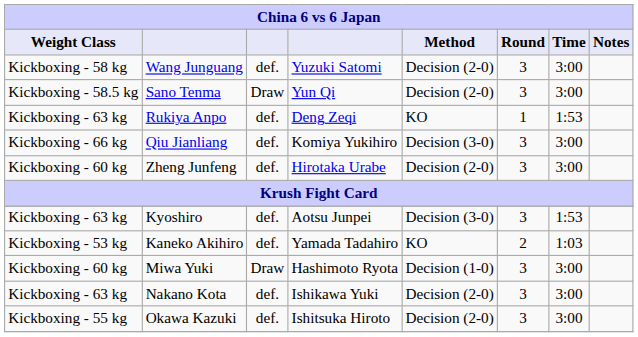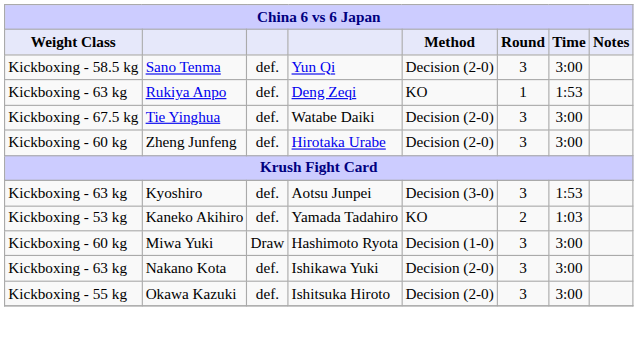- row: Kickboxing - 58 kg | Wang Junguang | def. | Yuzuki Satomi | Decision (2-0) | 3 | 3:00
Sano Tenma | column 3: Draw -> def.
+ row: Kickboxing - 67.5 kg | Tie Yinghua | def. | Watabe Daiki | Decision (2-0) | 3 | 3:00
- row: Kickboxing - 66 kg | Qiu Jianliang | def. | Komiya Yukihiro | Decision (3-0) | 3 | 3:00
